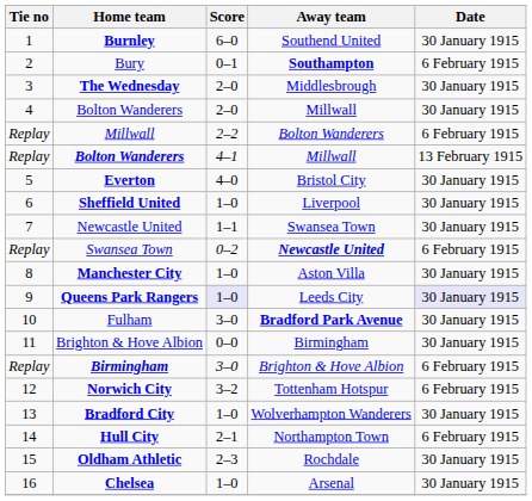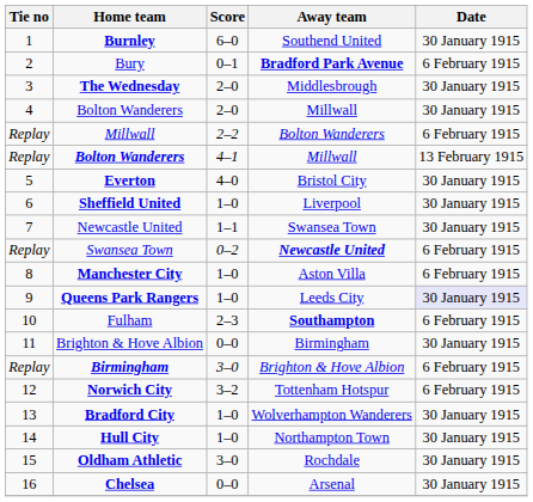Bury | Away team: Southampton -> Bradford Park Avenue
Manchester City | Date: 30 January 1915 -> 6 February 1915
Queens Park Rangers | Score: lavender background -> no background
Fulham | Score: 3–0 -> 2–3
Fulham | Away team: Bradford Park Avenue -> Southampton
Fulham | Date: 30 January 1915 -> 6 February 1915
Hull City | Score: 2–1 -> 1–0
Hull City | Date: 6 February 1915 -> 30 January 1915
Oldham Athletic | Score: 2–3 -> 3–0
Chelsea | Score: 1–0 -> 0–0
